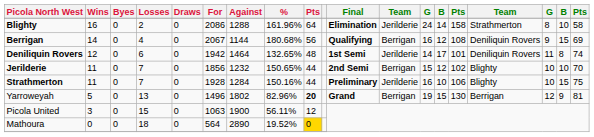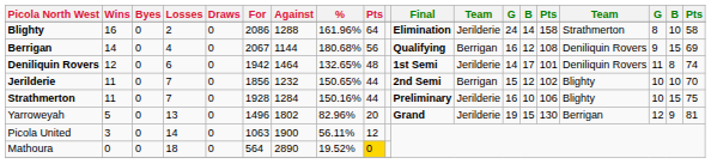Yarroweyah | column 9: bold -> normal
Yarroweyah | column 12: Berrigan -> Jerilderie
Picola United | Losses: 15 -> 14
